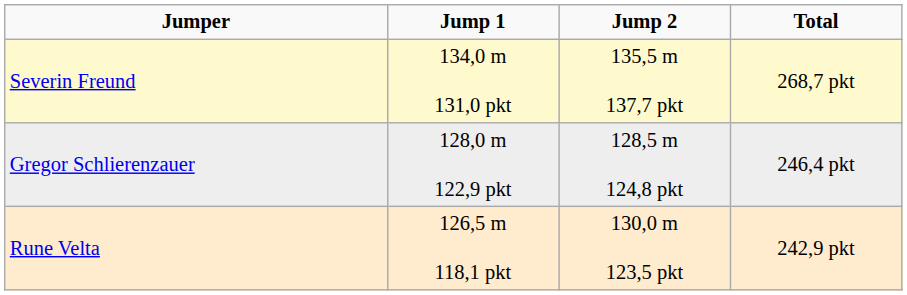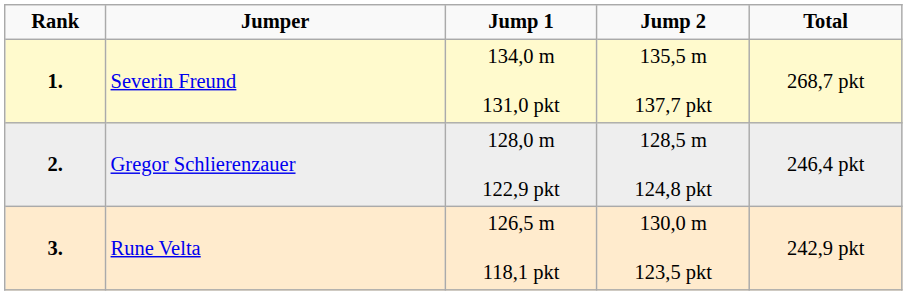+ column: Rank | 1. | 2. | 3.
